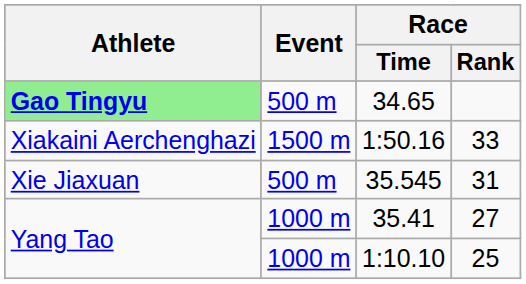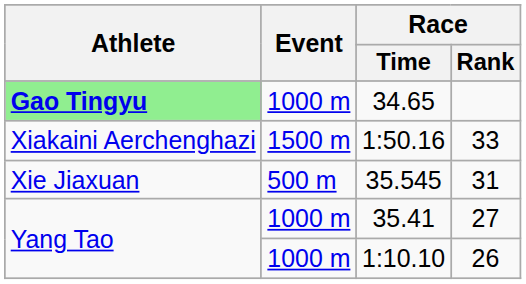34.65 | Event: 500 m -> 1000 m
1:10.10 | Race / Rank: 25 -> 26
